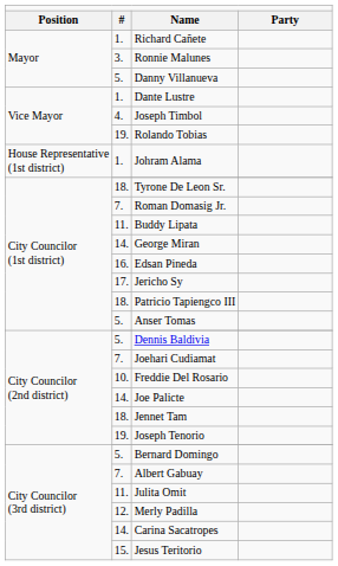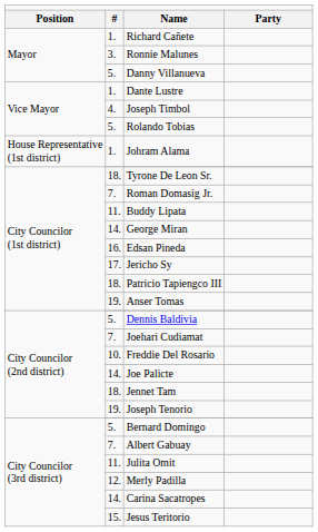Rolando Tobias | column 2: 19. -> 5.
Anser Tomas | column 2: 5. -> 19.
